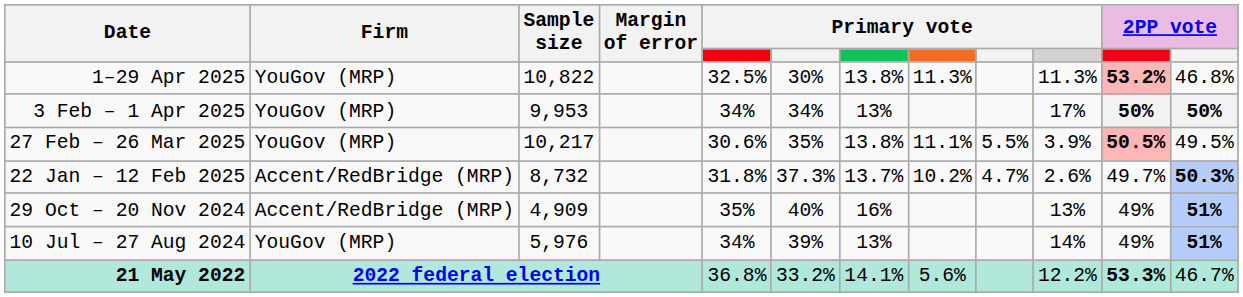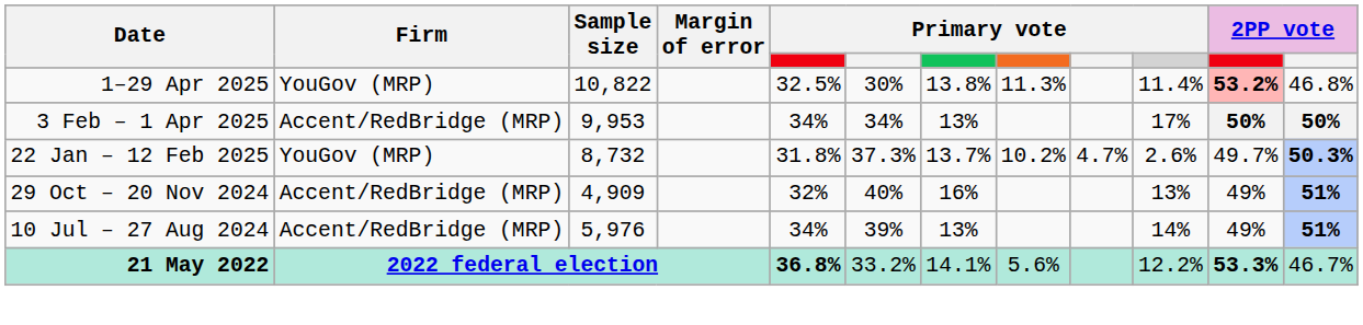1–29 Apr 2025 | column 10: 11.3% -> 11.4%
3 Feb – 1 Apr 2025 | Firm: YouGov (MRP) -> Accent/RedBridge (MRP)
- row: 27 Feb – 26 Mar 2025 | YouGov (MRP) | 10,217 | 30.6% | 35% | 13.8% | 11.1% | 5.5% | 3.9% | 50.5% | 49.5%
22 Jan – 12 Feb 2025 | Firm: Accent/RedBridge (MRP) -> YouGov (MRP)
29 Oct – 20 Nov 2024 | column 5: 35% -> 32%
10 Jul – 27 Aug 2024 | Firm: YouGov (MRP) -> Accent/RedBridge (MRP)
21 May 2022 | column 5: normal -> bold
